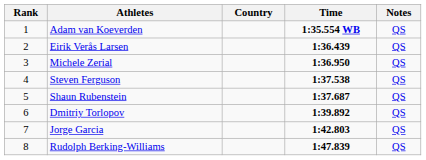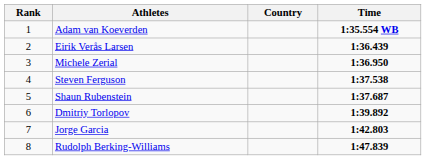- column: Notes | QS | QS | QS | QS | QS | QS | QS | QS
